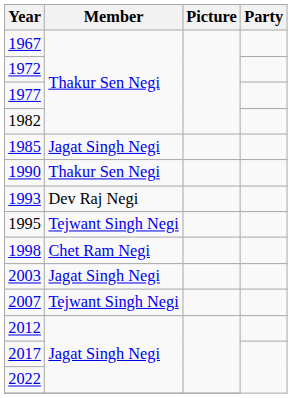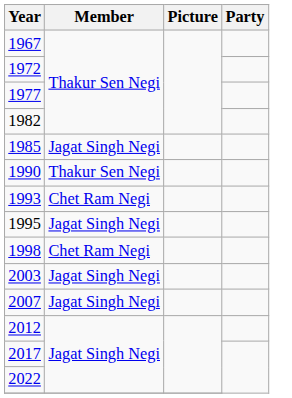1993 | Member: Dev Raj Negi -> Chet Ram Negi
1995 | Member: Tejwant Singh Negi -> Jagat Singh Negi
2007 | Member: Tejwant Singh Negi -> Jagat Singh Negi
